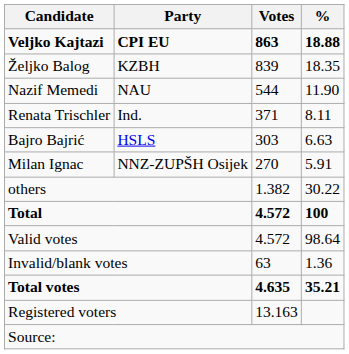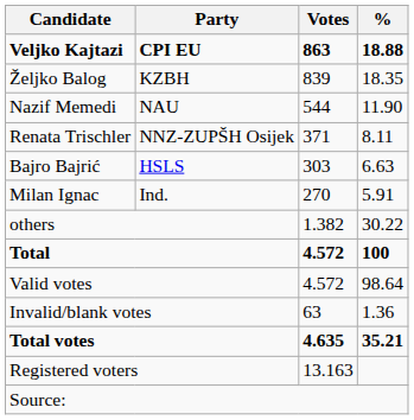Renata Trischler | Party: Ind. -> NNZ-ZUPŠH Osijek
Milan Ignac | Party: NNZ-ZUPŠH Osijek -> Ind.
